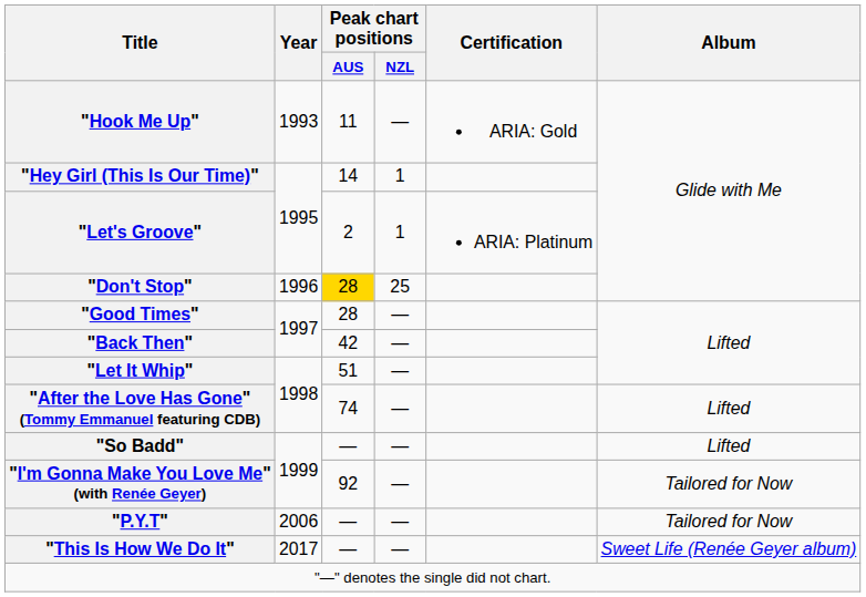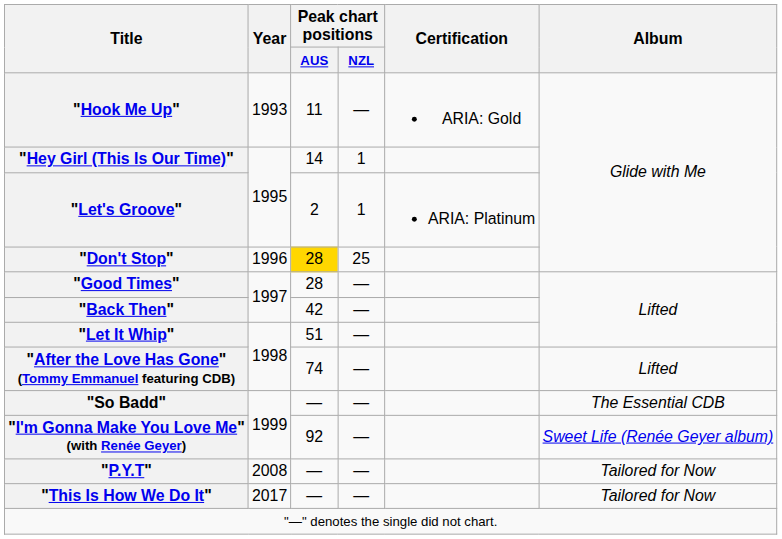"So Badd" | Album: Lifted -> The Essential CDB
"I'm Gonna Make You Love Me" (with Renée Geyer) | Album: Tailored for Now -> Sweet Life (Renée Geyer album)
"P.Y.T" | Year: 2006 -> 2008
"This Is How We Do It" | Album: Sweet Life (Renée Geyer album) -> Tailored for Now
